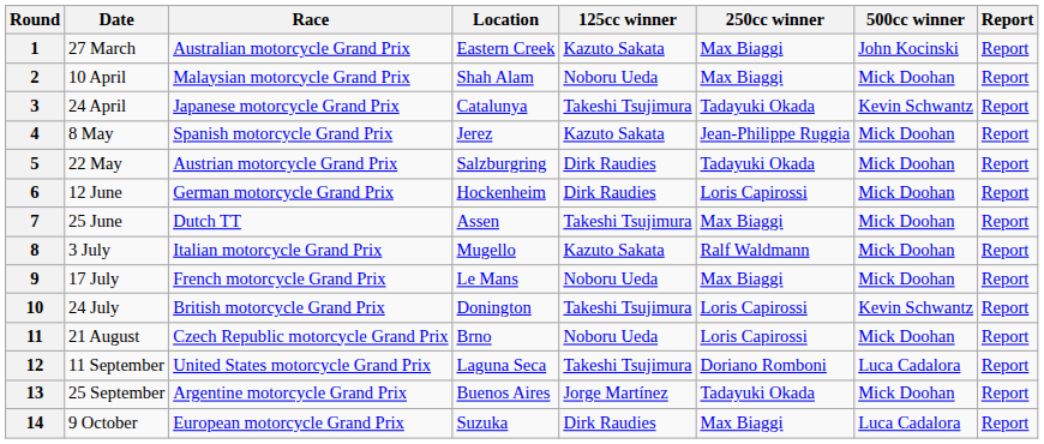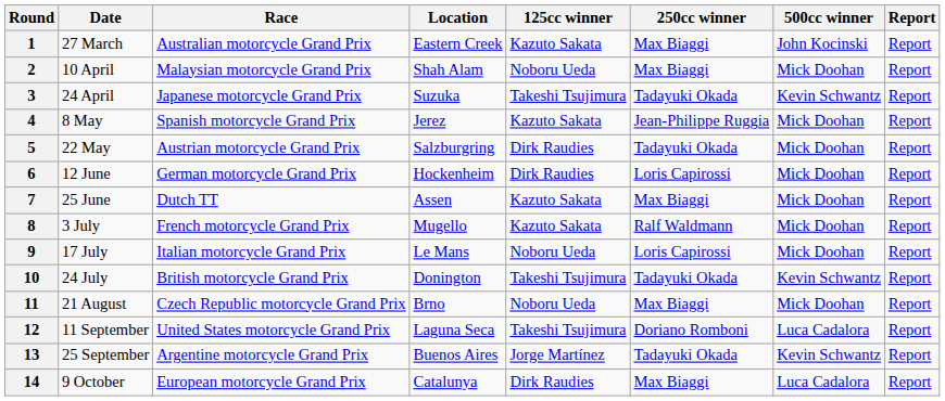3 | Location: Catalunya -> Suzuka
7 | 125cc winner: Takeshi Tsujimura -> Kazuto Sakata
8 | Race: Italian motorcycle Grand Prix -> French motorcycle Grand Prix
9 | Race: French motorcycle Grand Prix -> Italian motorcycle Grand Prix
9 | 250cc winner: Max Biaggi -> Loris Capirossi
10 | 250cc winner: Loris Capirossi -> Tadayuki Okada
11 | 250cc winner: Loris Capirossi -> Max Biaggi
13 | 500cc winner: Mick Doohan -> Kevin Schwantz
14 | Location: Suzuka -> Catalunya
